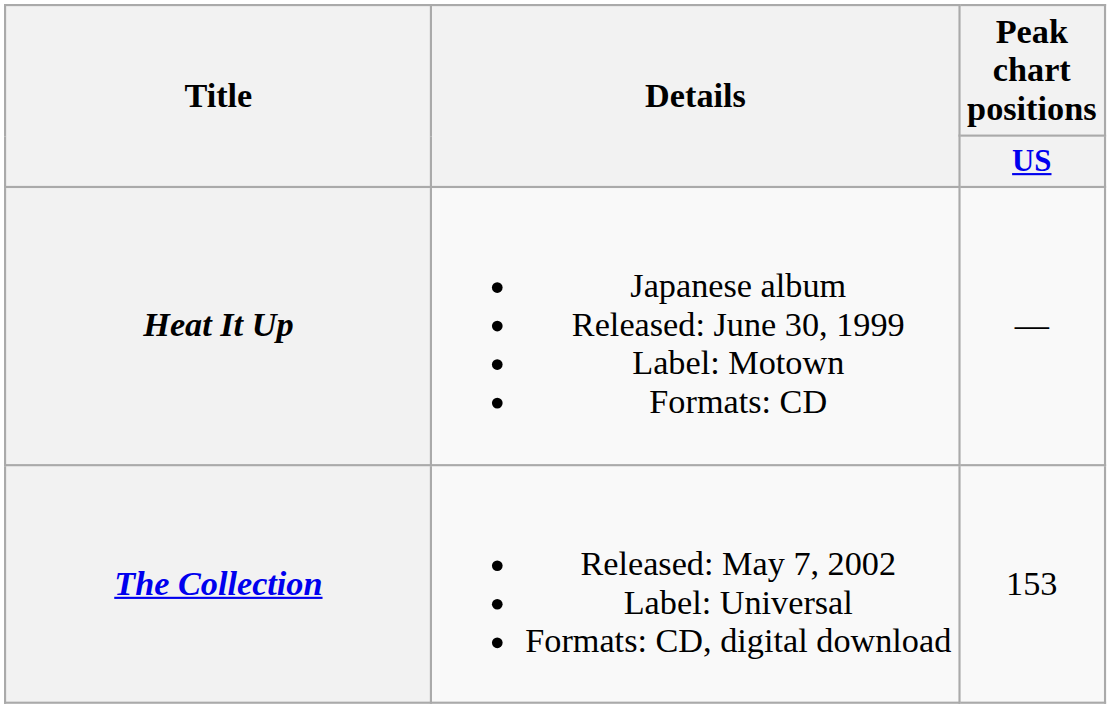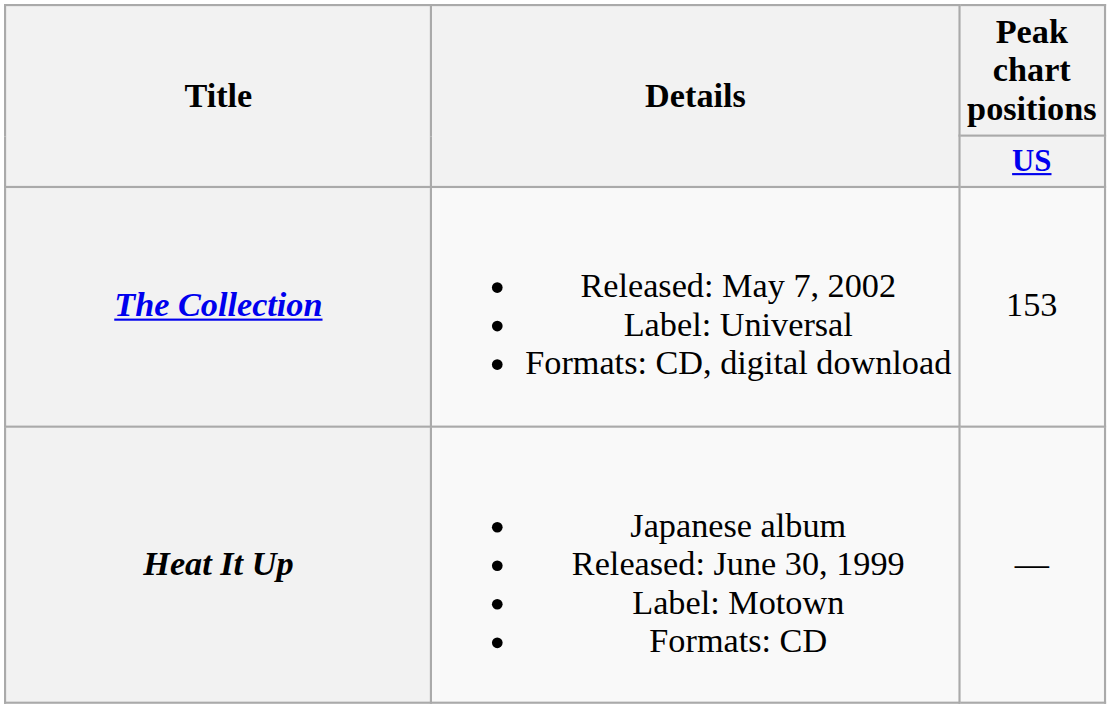rows swapped: Heat It Up <-> The Collection
